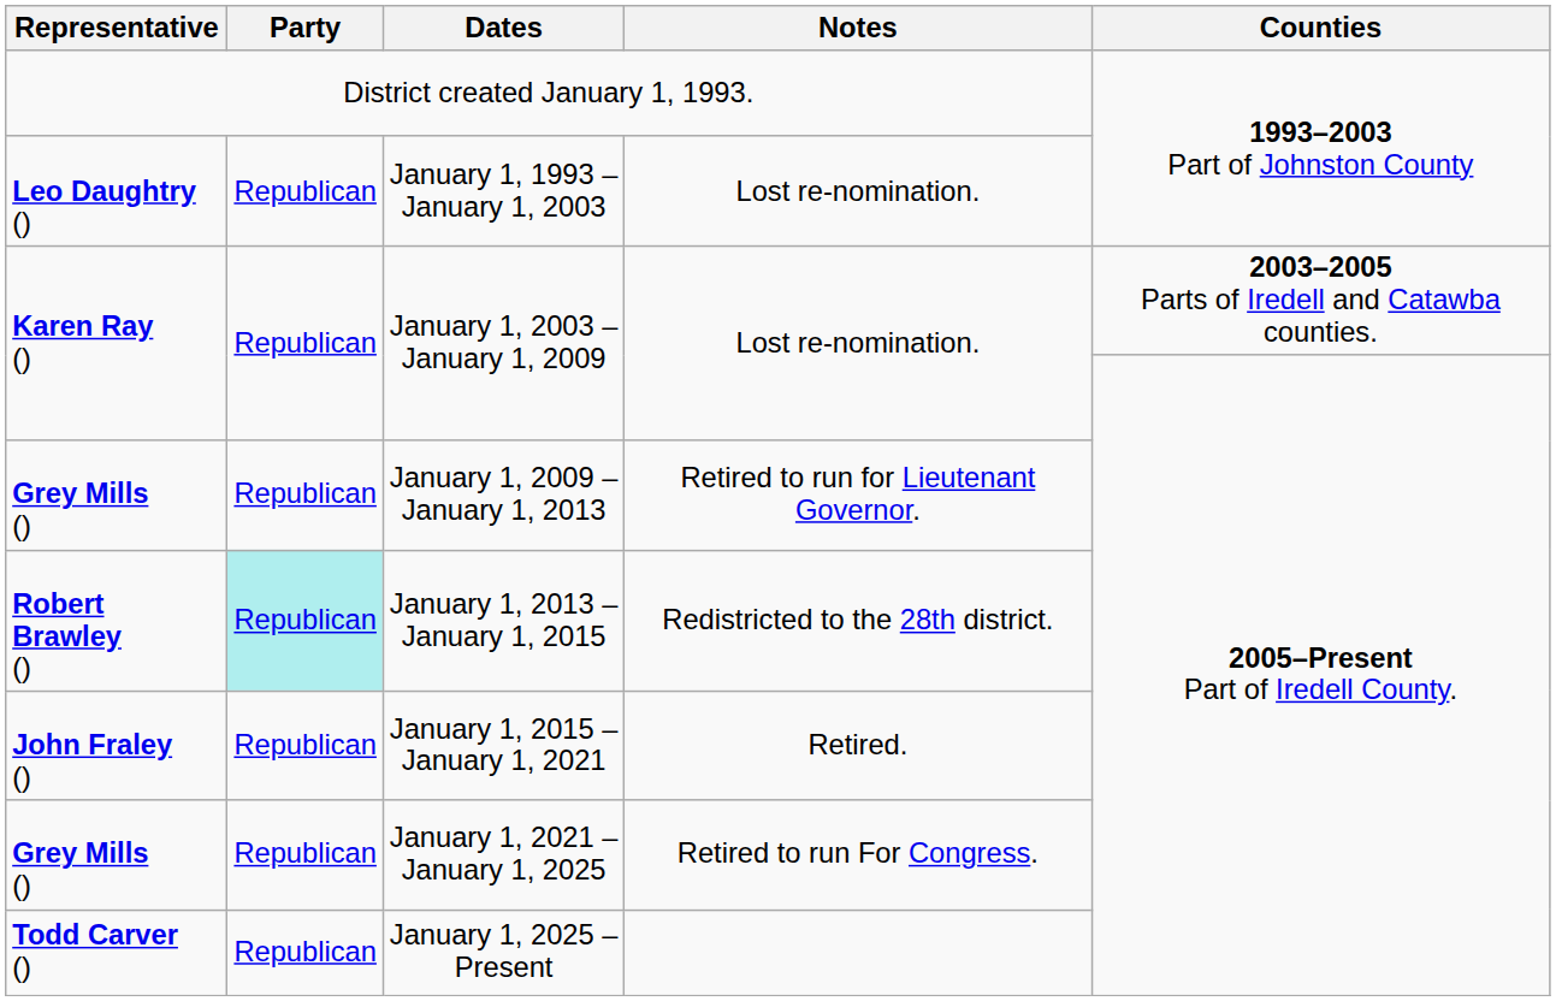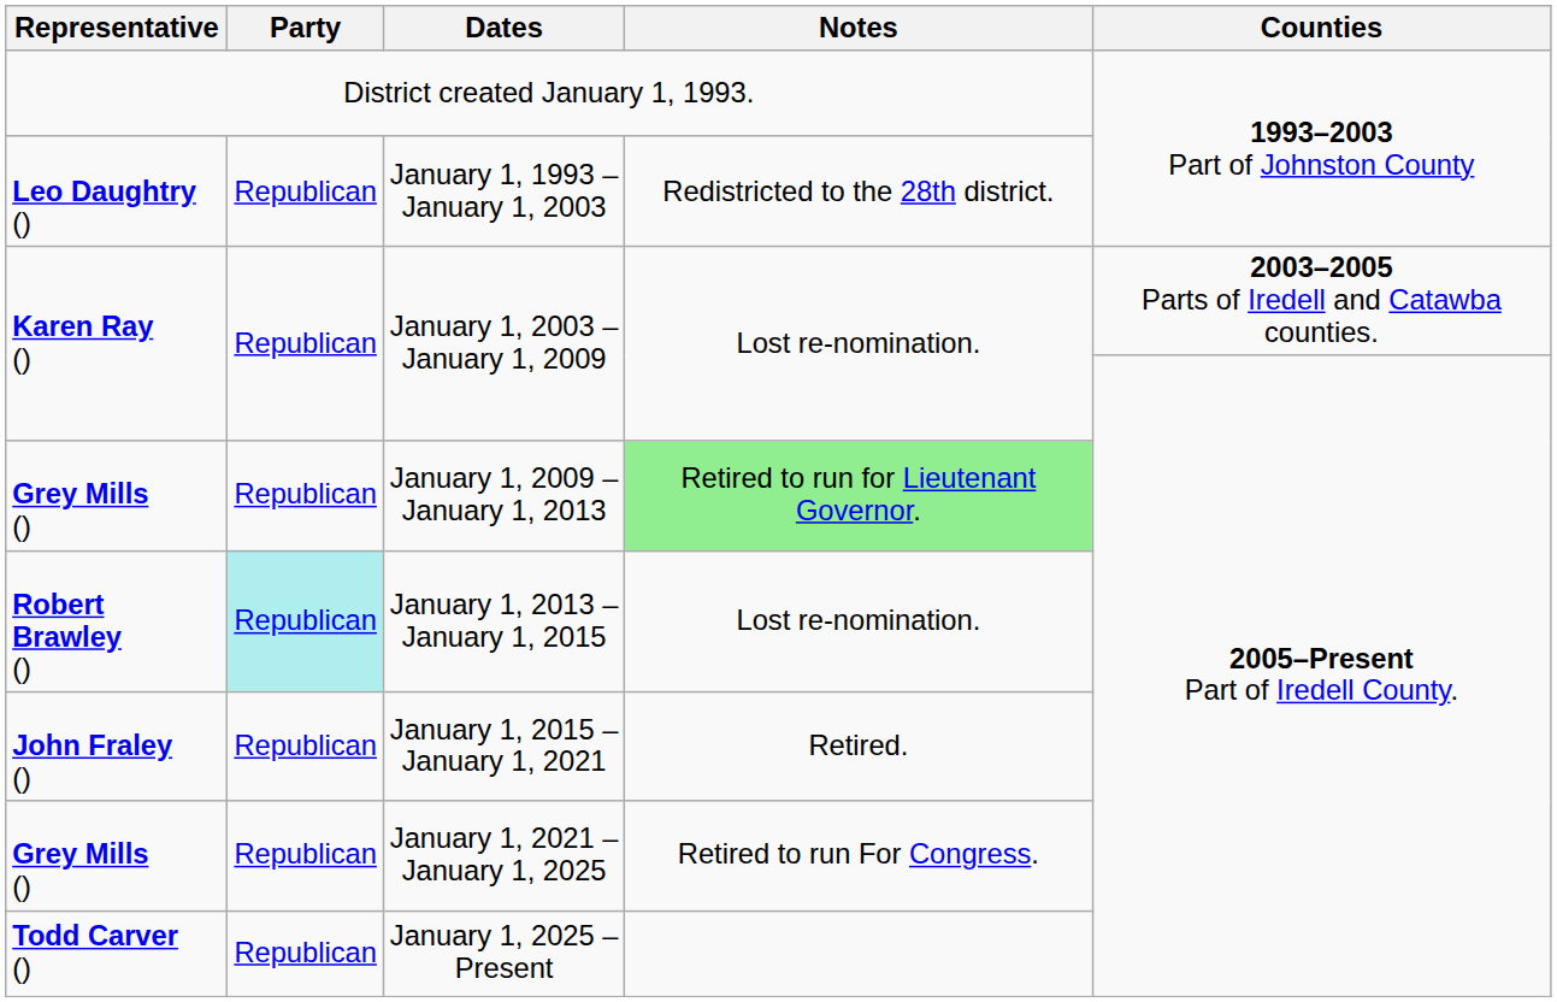January 1, 1993 – January 1, 2003 | Notes: Lost re-nomination. -> Redistricted to the 28th district.
January 1, 2009 – January 1, 2013 | Notes: no background -> lightgreen background
January 1, 2013 – January 1, 2015 | Notes: Redistricted to the 28th district. -> Lost re-nomination.
